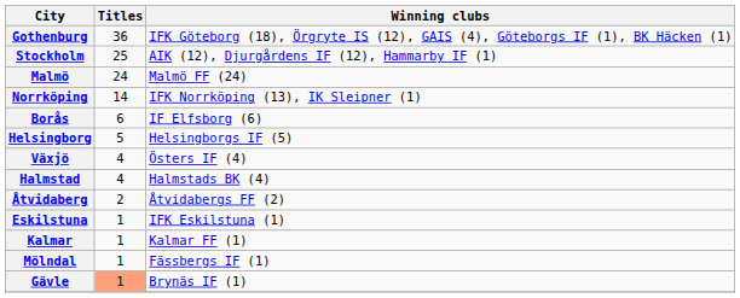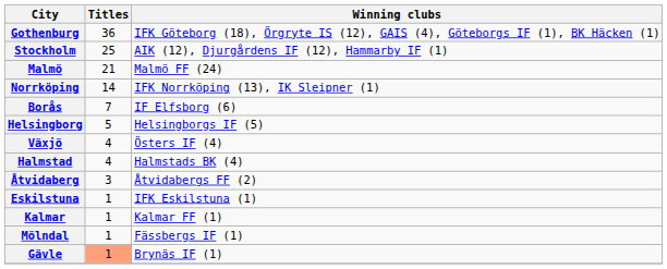Malmö | Titles: 24 -> 21
Borås | Titles: 6 -> 7
Åtvidaberg | Titles: 2 -> 3
